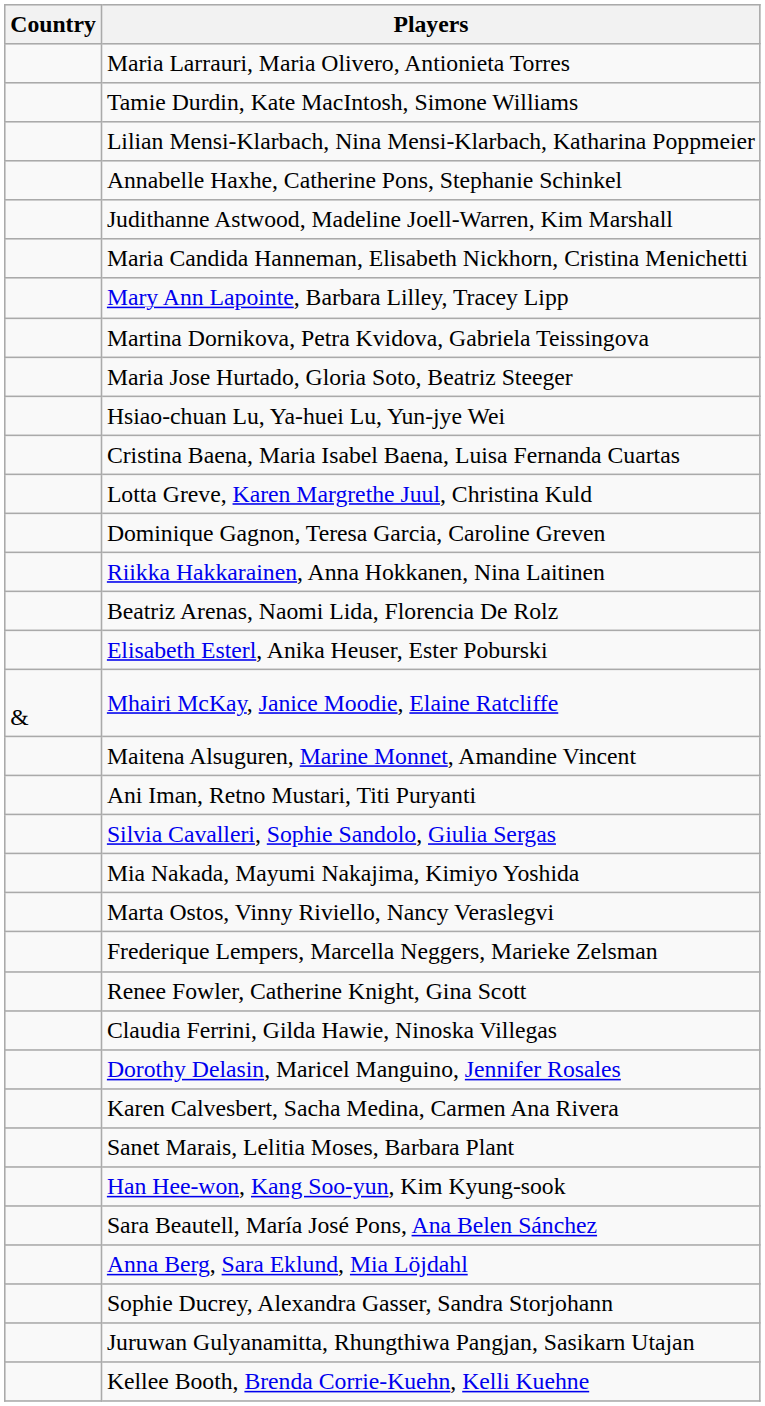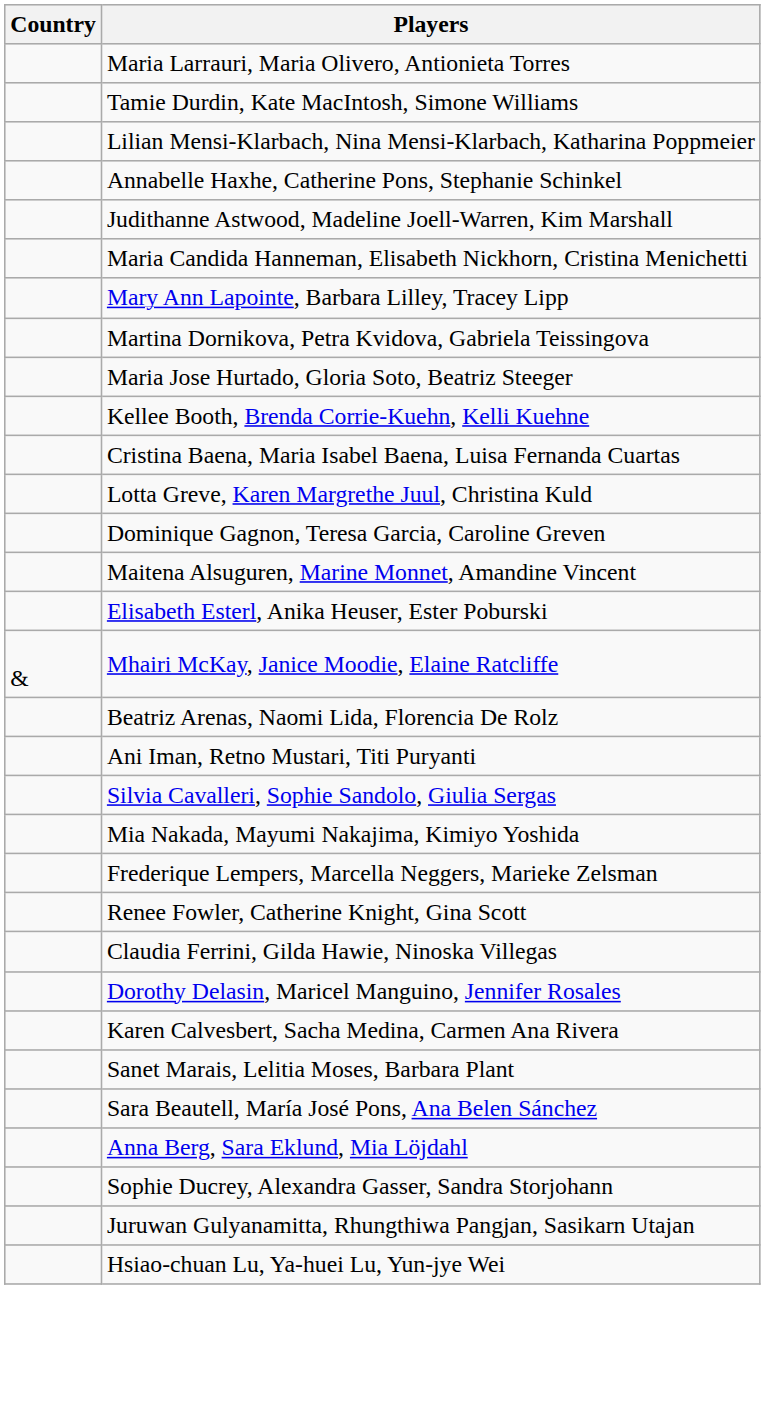rows swapped: Hsiao-chuan Lu, Ya-huei Lu, Yun-jye Wei <-> Kellee Booth, Brenda Corrie-Kuehn, Kelli Kuehne
- row: Riikka Hakkarainen, Anna Hokkanen, Nina Laitinen
rows swapped: Maitena Alsuguren, Marine Monnet, Amandine Vincent <-> Beatriz Arenas, Naomi Lida, Florencia De Rolz
- row: Marta Ostos, Vinny Riviello, Nancy Veraslegvi
- row: Han Hee-won, Kang Soo-yun, Kim Kyung-sook
